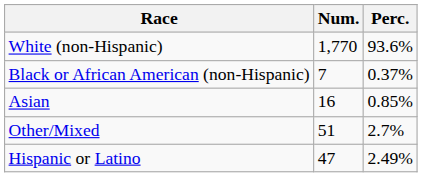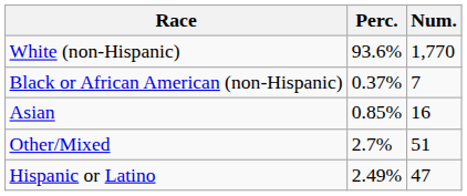columns swapped: Num. <-> Perc.
